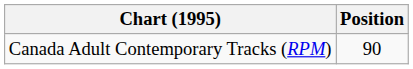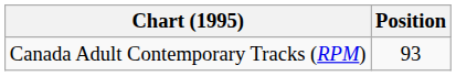Canada Adult Contemporary Tracks (RPM) | Position: 90 -> 93
